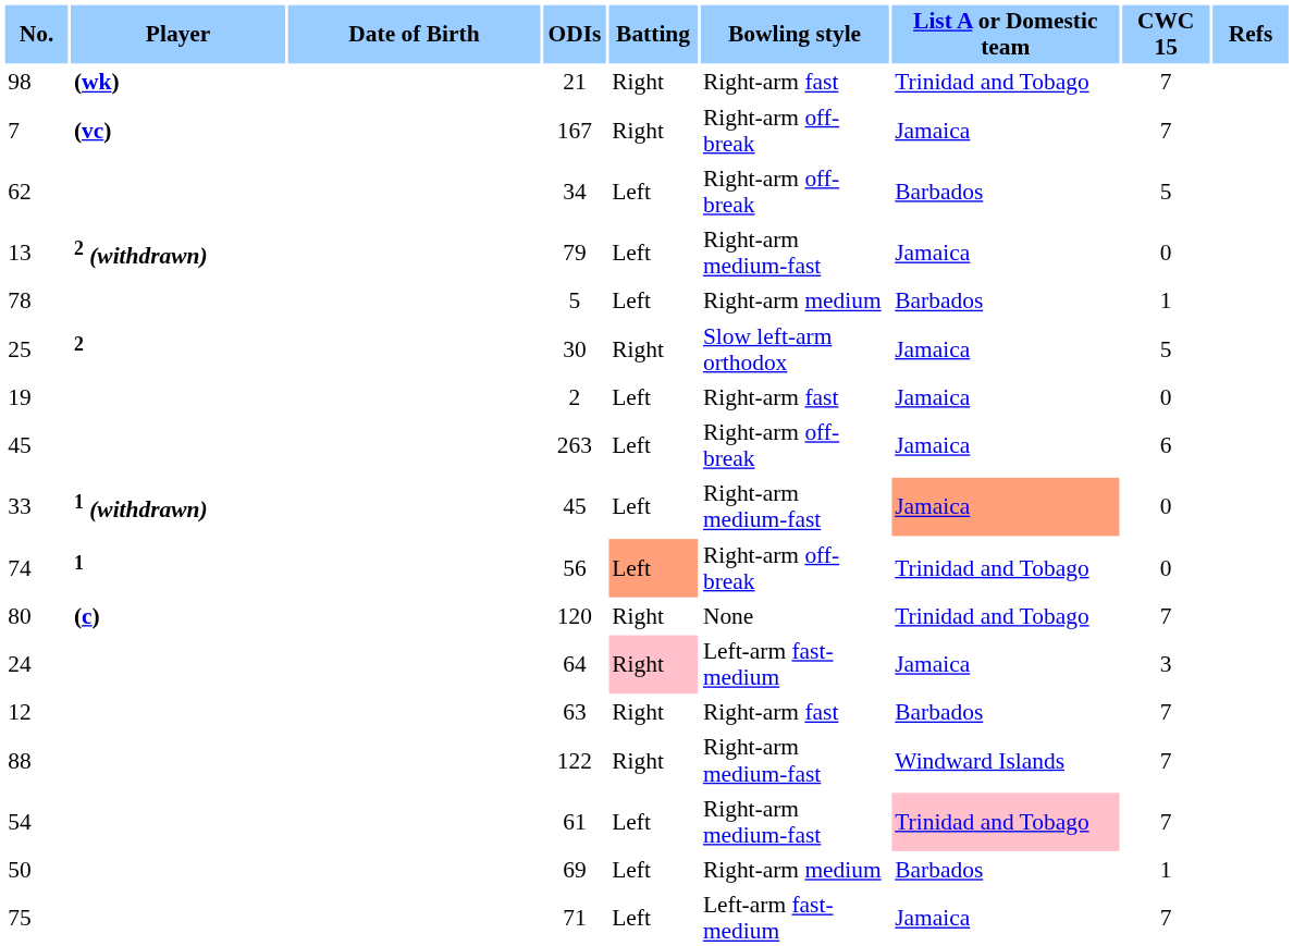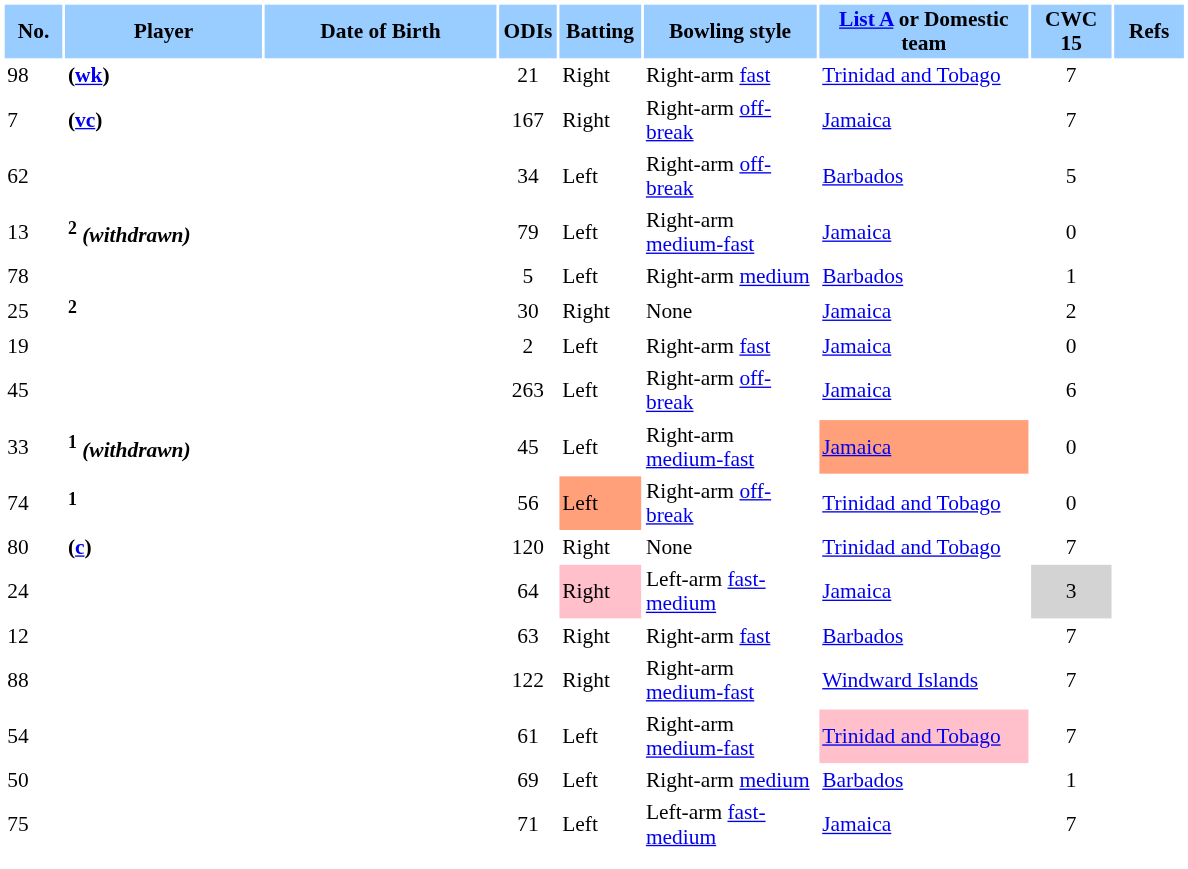25 | Bowling style: Slow left-arm orthodox -> None
25 | CWC 15: 5 -> 2
24 | CWC 15: no background -> lightgrey background
